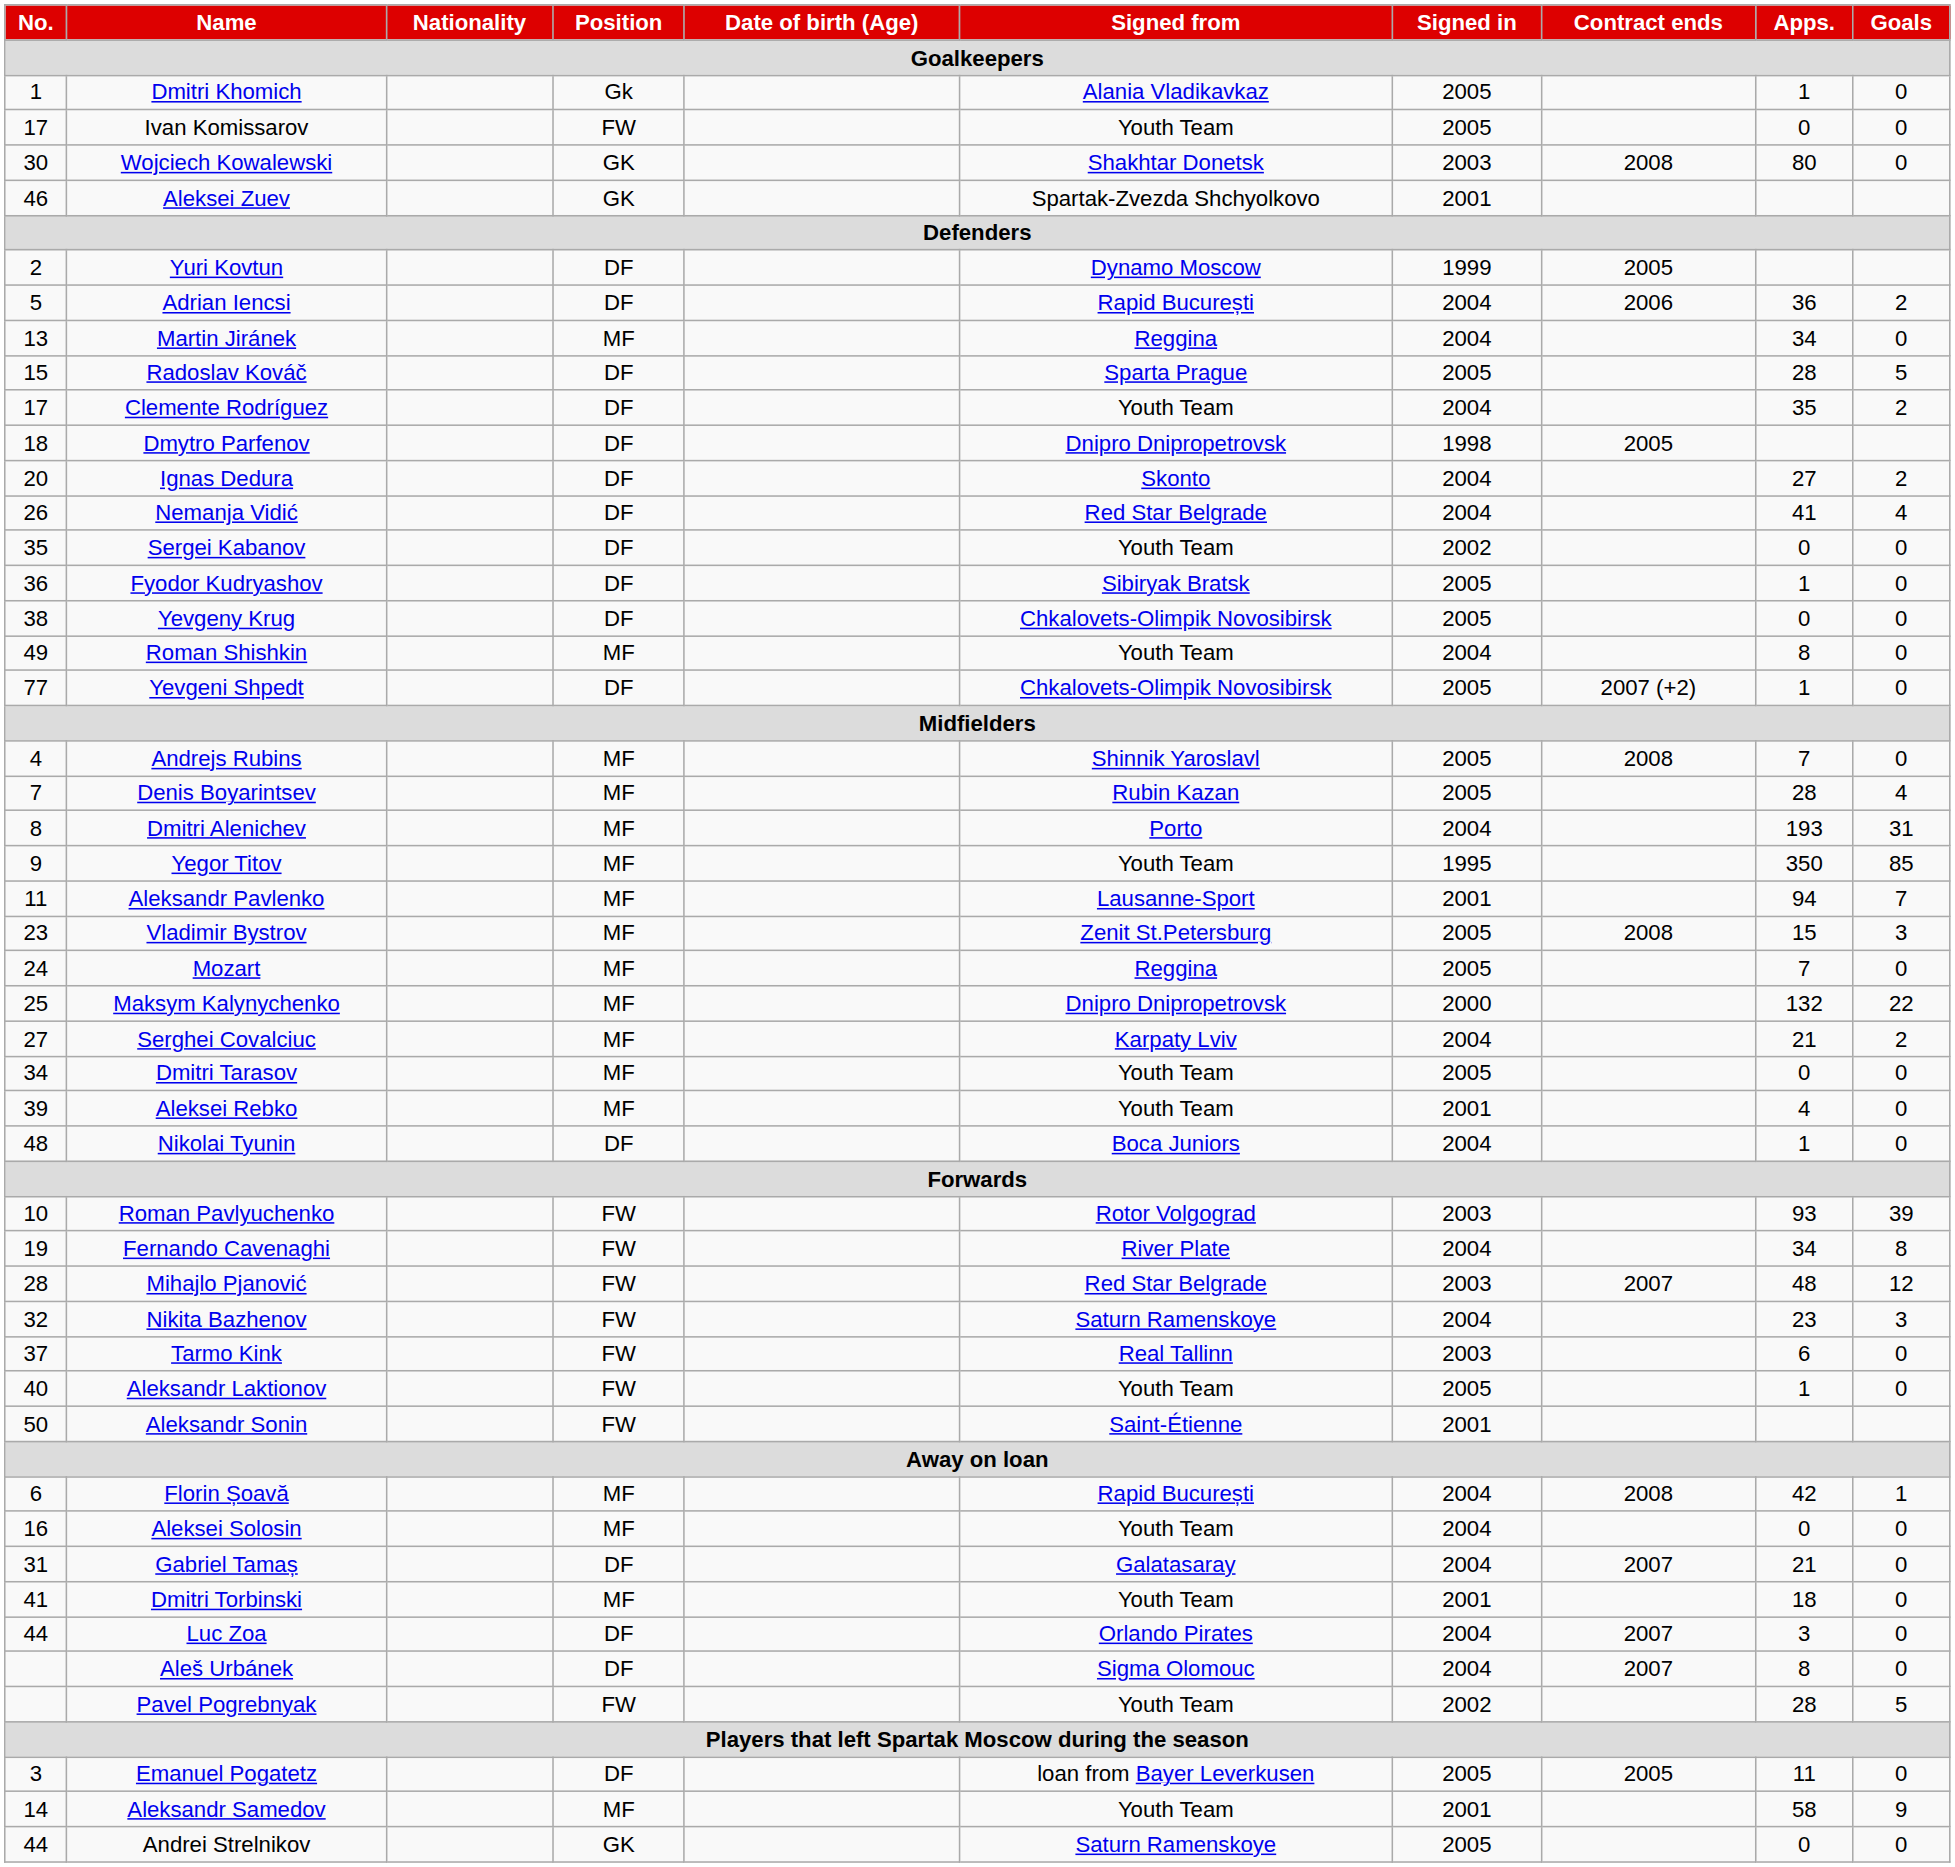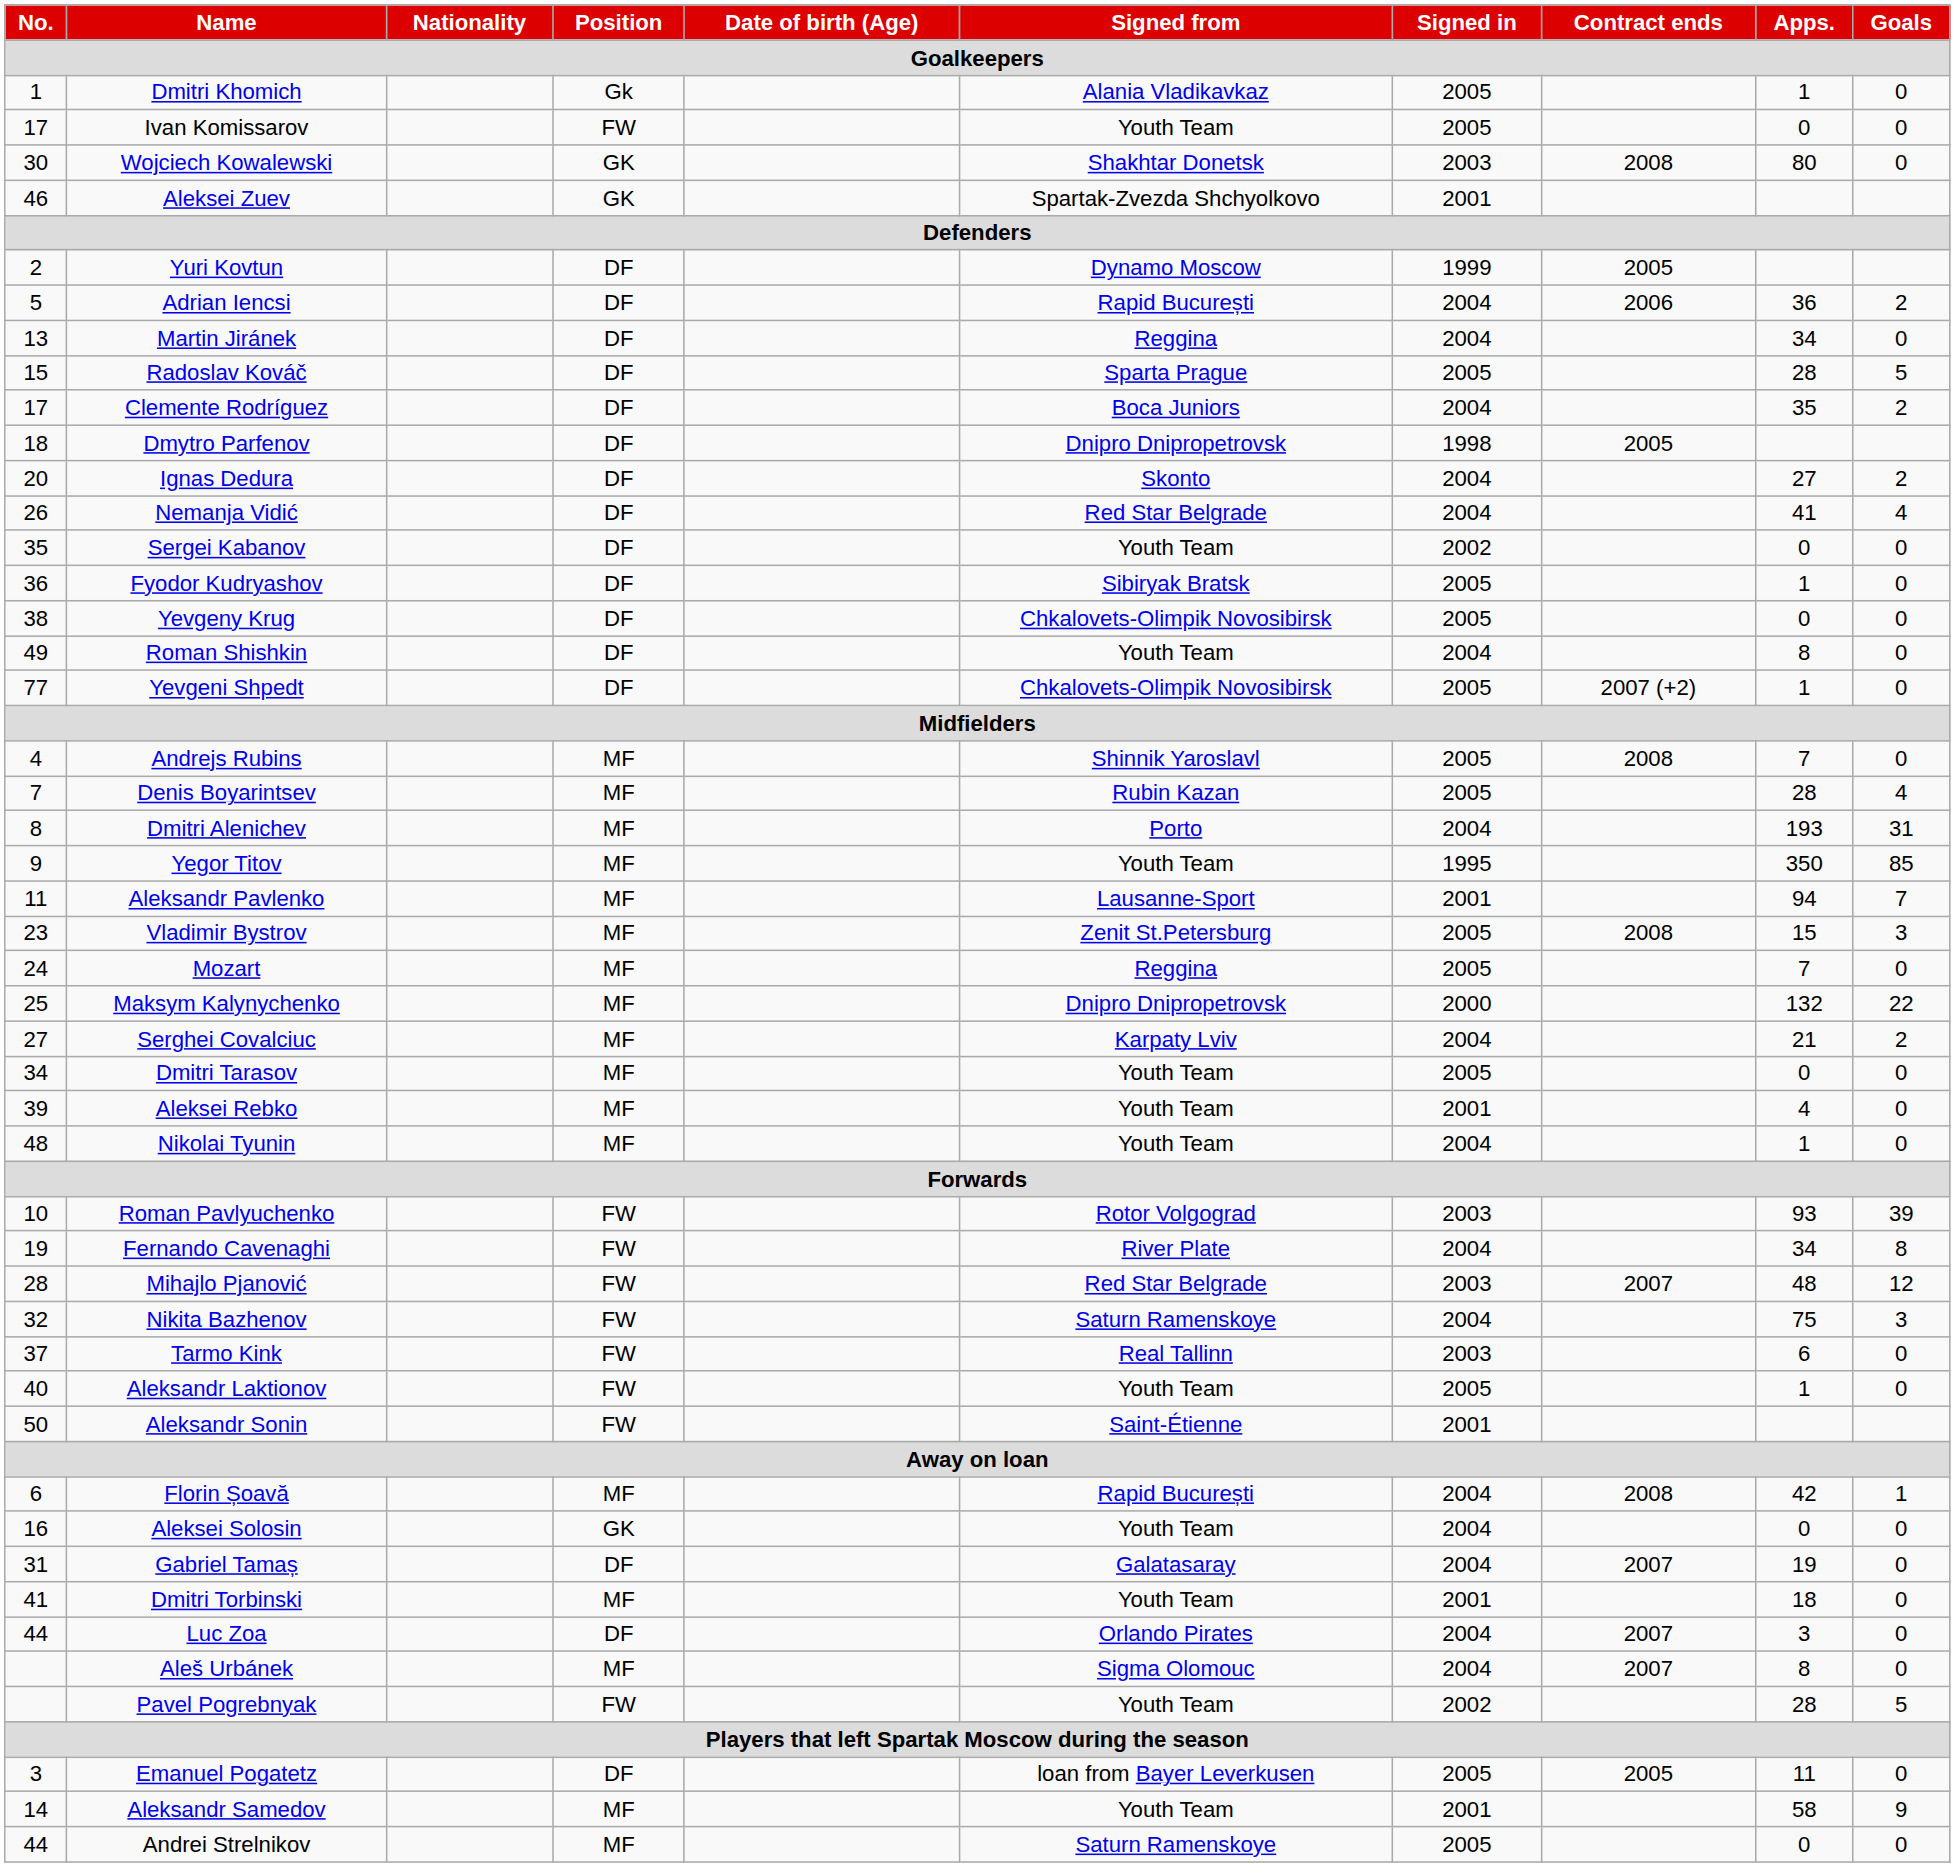Martin Jiránek | Position: MF -> DF
Clemente Rodríguez | Signed from: Youth Team -> Boca Juniors
Roman Shishkin | Position: MF -> DF
Nikolai Tyunin | Position: DF -> MF
Nikolai Tyunin | Signed from: Boca Juniors -> Youth Team
Nikita Bazhenov | Apps.: 23 -> 75
Aleksei Solosin | Position: MF -> GK
Gabriel Tamaș | Apps.: 21 -> 19
Aleš Urbánek | Position: DF -> MF
Andrei Strelnikov | Position: GK -> MF
